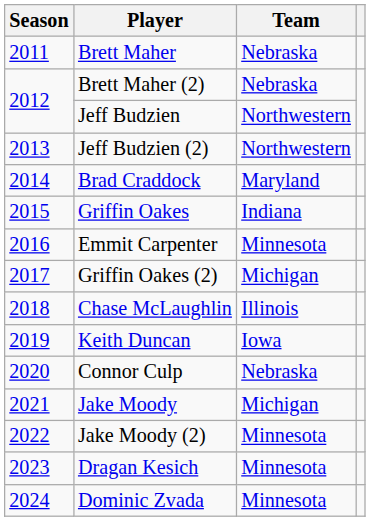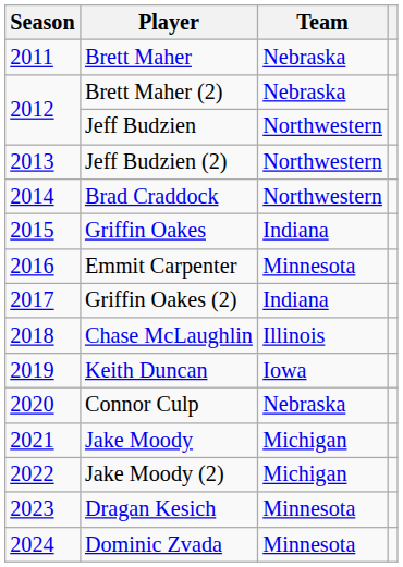Brad Craddock | Team: Maryland -> Northwestern
Griffin Oakes (2) | Team: Michigan -> Indiana
Jake Moody (2) | Team: Minnesota -> Michigan
